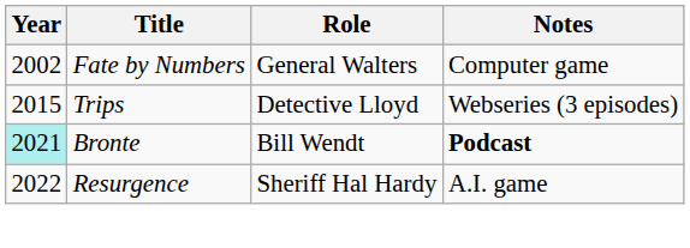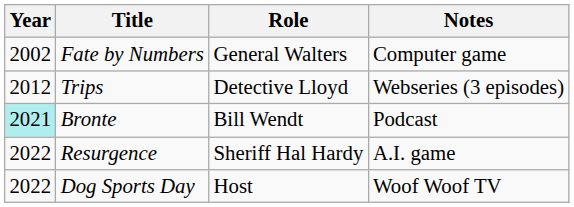Trips | Year: 2015 -> 2012
Bronte | Notes: bold -> normal
+ row: 2022 | Dog Sports Day | Host | Woof Woof TV
